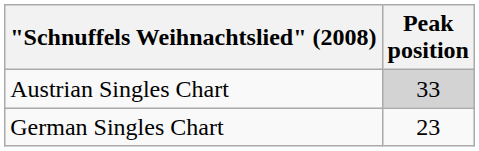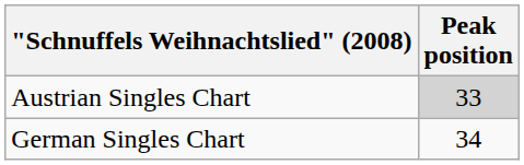German Singles Chart | Peak position: 23 -> 34
